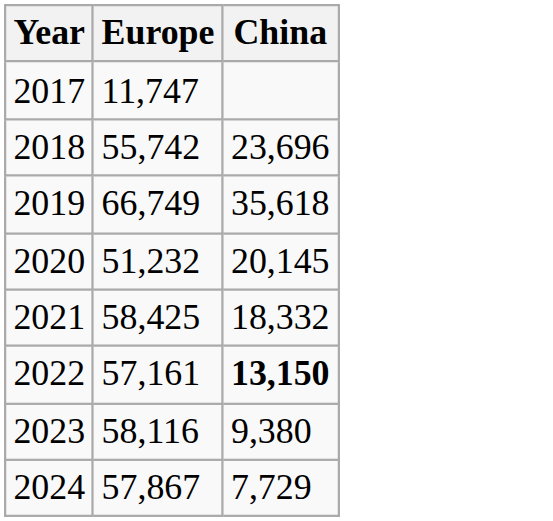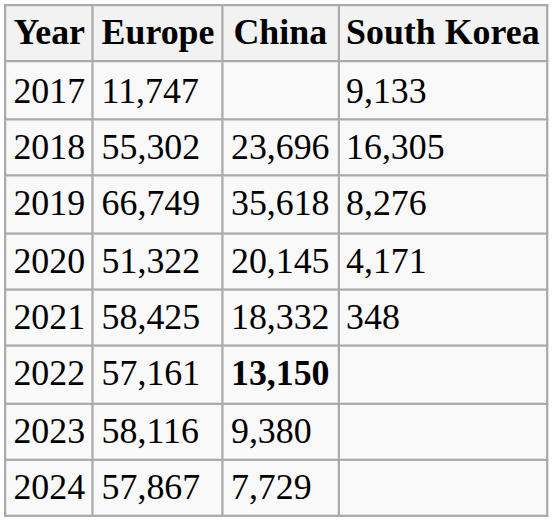+ column: South Korea | 9,133 | 16,305 | 8,276 | 4,171 | 348
2018 | Europe: 55,742 -> 55,302
2020 | Europe: 51,232 -> 51,322
